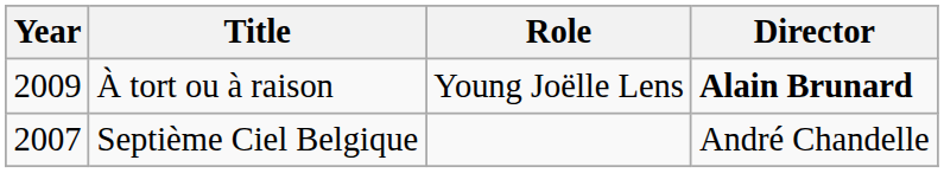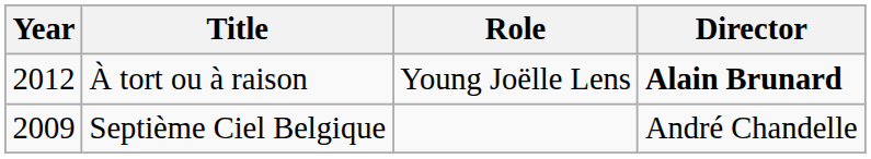À tort ou à raison | Year: 2009 -> 2012
Septième Ciel Belgique | Year: 2007 -> 2009
